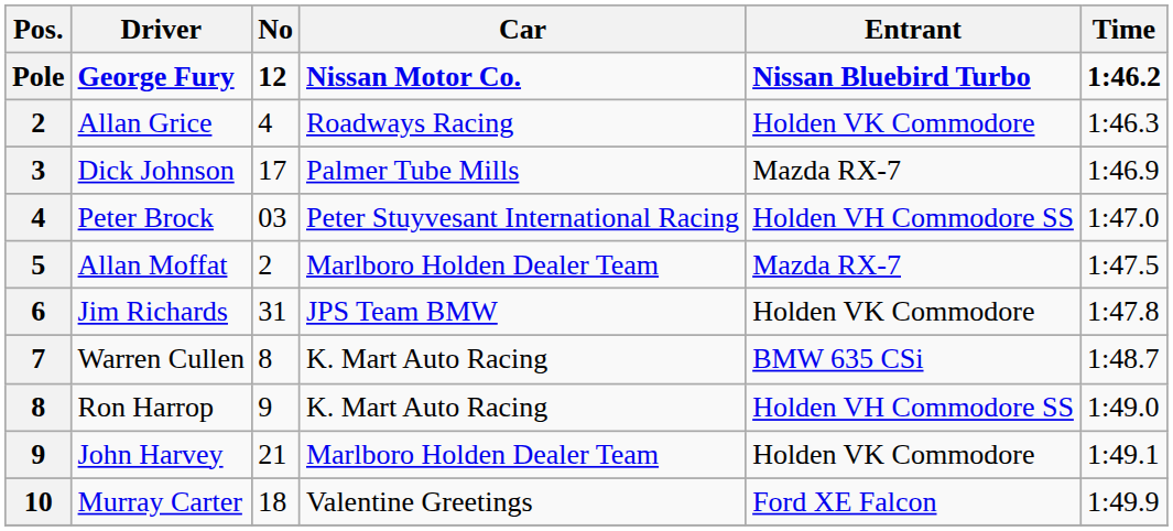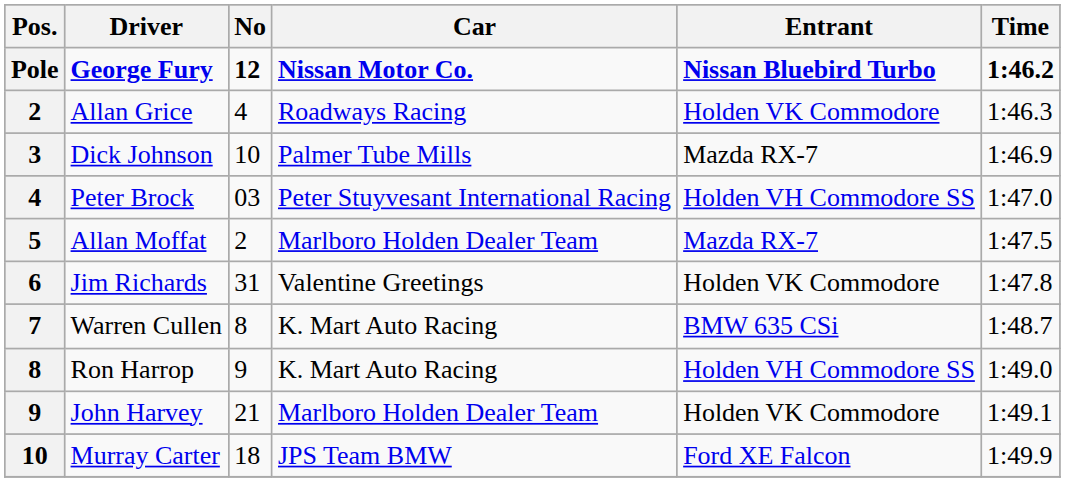Dick Johnson | No: 17 -> 10
Jim Richards | Car: JPS Team BMW -> Valentine Greetings
Murray Carter | Car: Valentine Greetings -> JPS Team BMW
